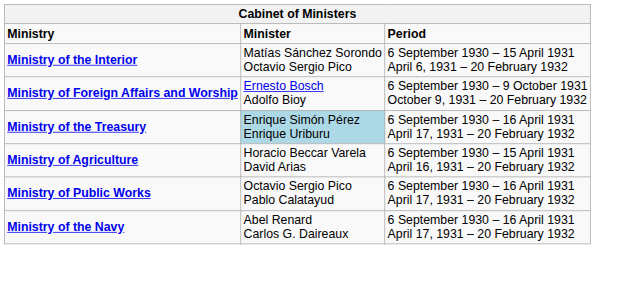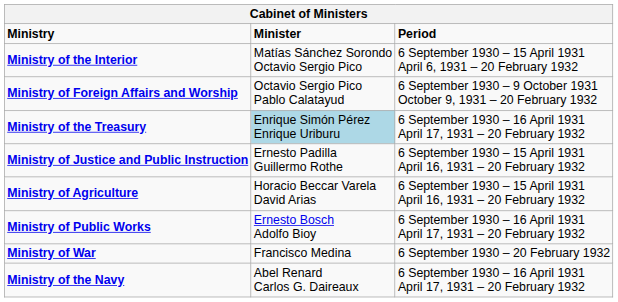Ministry of Foreign Affairs and Worship | Minister: Ernesto Bosch Adolfo Bioy -> Octavio Sergio Pico Pablo Calatayud
+ row: Ministry of Justice and Public Instruction | Ernesto Padilla Guillermo Rothe | 6 September 1930 – 15 April 1931 April 16, 1931 – 20 February 1932
Ministry of Public Works | Minister: Octavio Sergio Pico Pablo Calatayud -> Ernesto Bosch Adolfo Bioy
+ row: Ministry of War | Francisco Medina | 6 September 1930 – 20 February 1932
